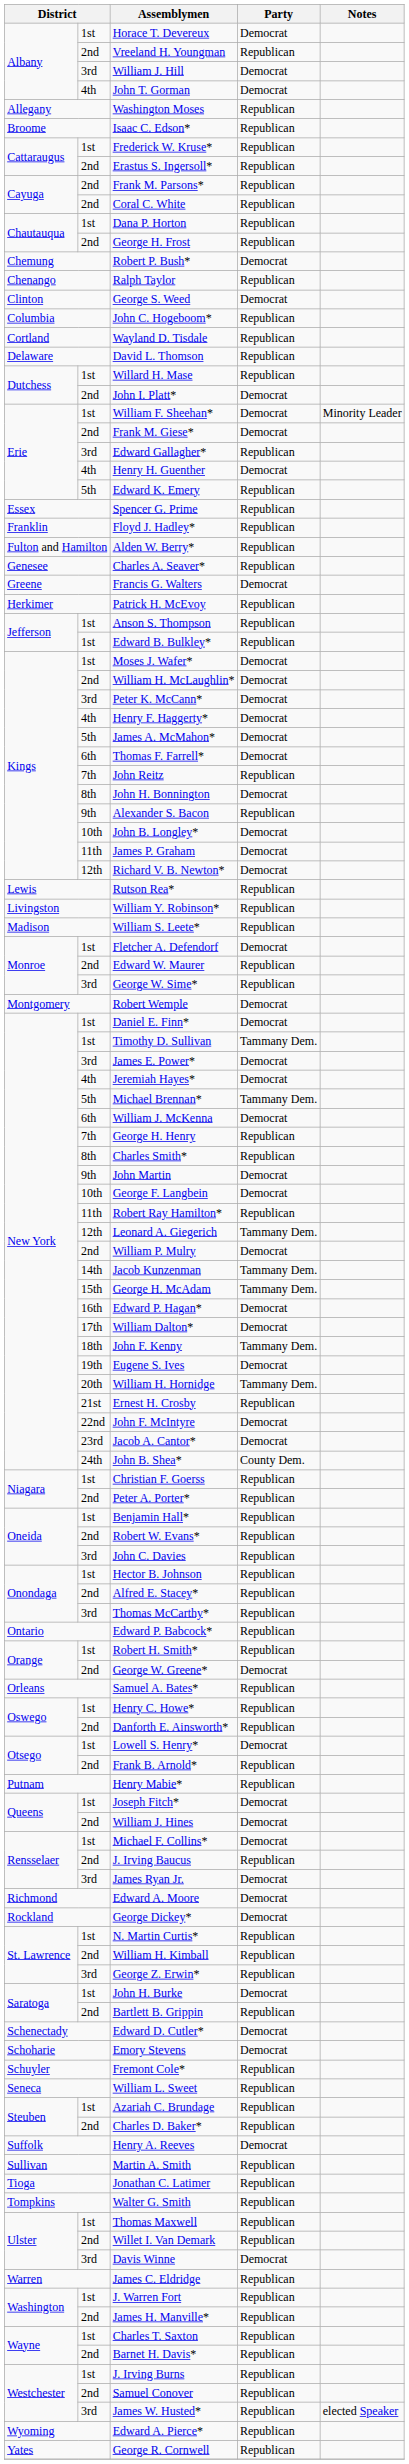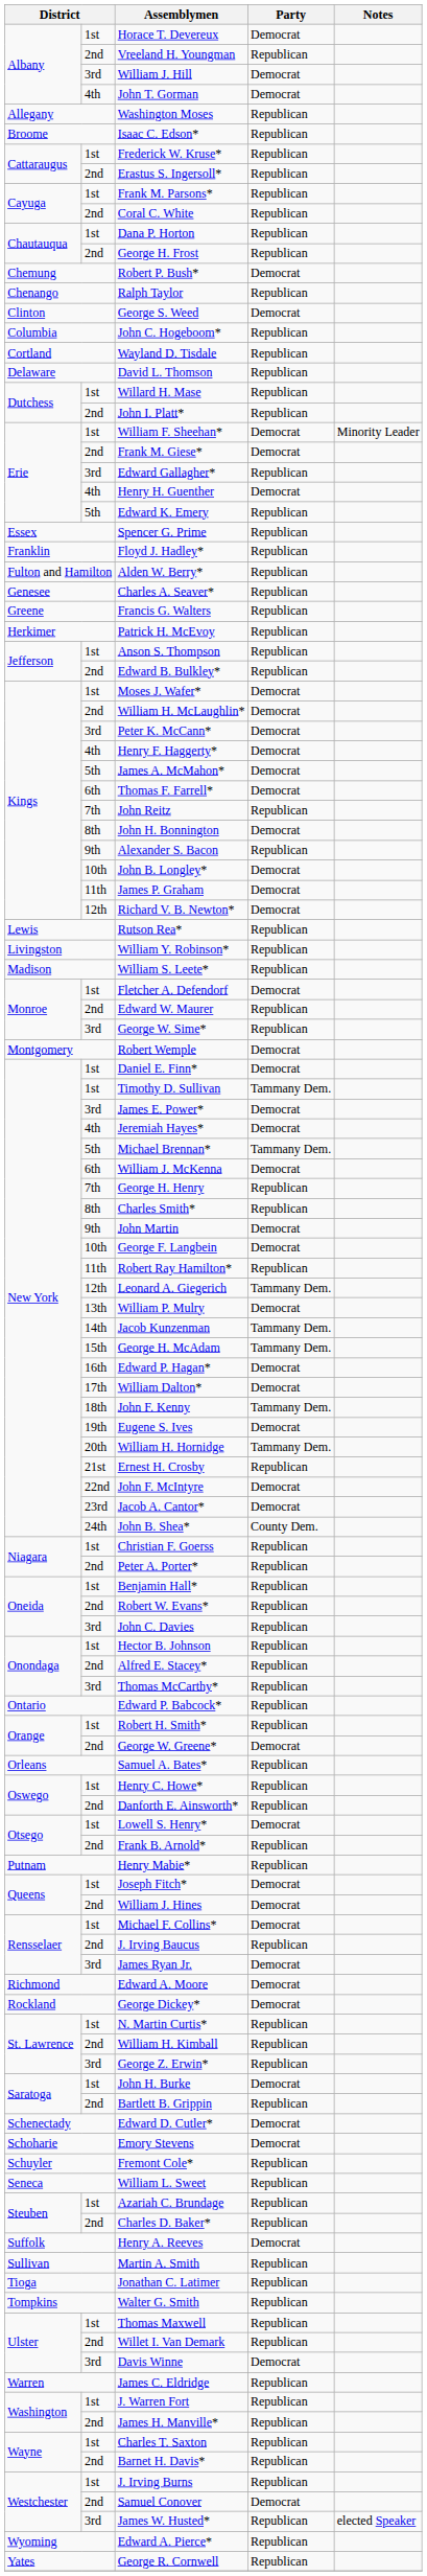Frank M. Parsons* | column 2: 2nd -> 1st
John I. Platt* | Party: Democrat -> Republican
Francis G. Walters | Party: Democrat -> Republican
Edward B. Bulkley* | column 2: 1st -> 2nd
William P. Mulry | column 2: 2nd -> 13th
Samuel Conover | Party: Republican -> Democrat
